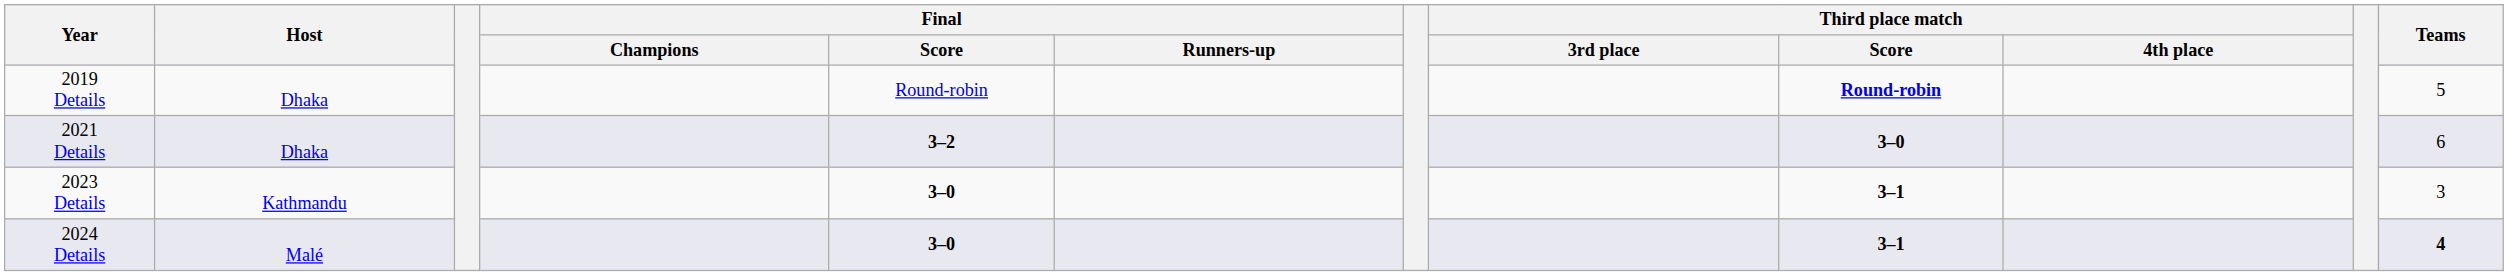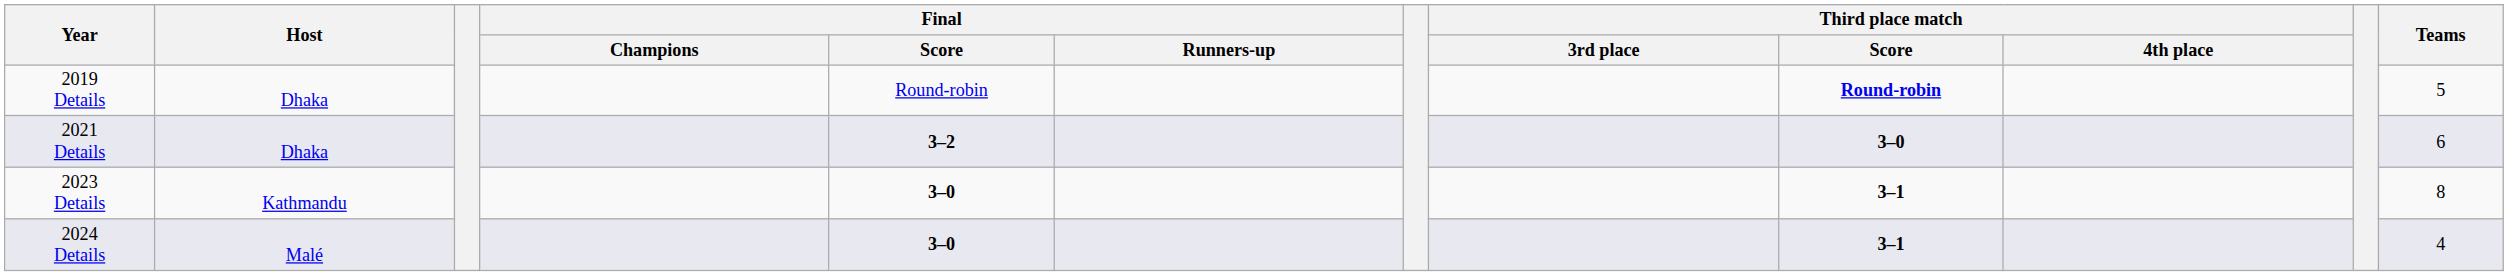2023 Details | Teams: 3 -> 8
2024 Details | Teams: bold -> normal
